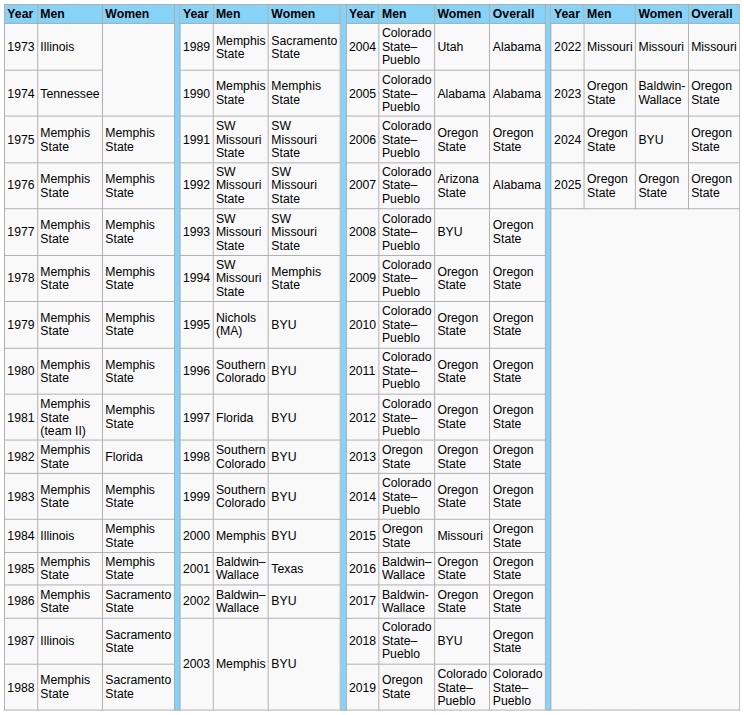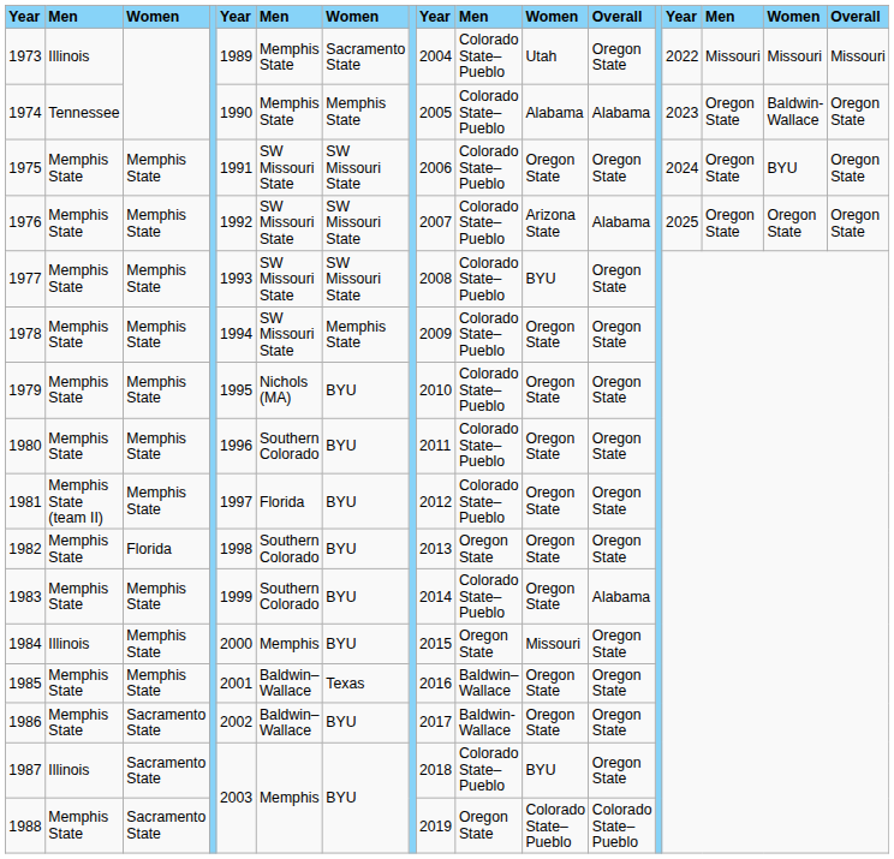1973 | column 12: Alabama -> Oregon State
1983 | column 12: Oregon State -> Alabama
